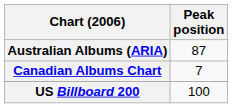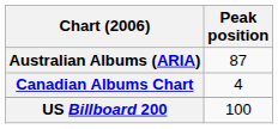Canadian Albums Chart | Peak position: 7 -> 4
